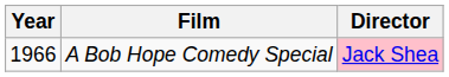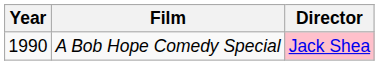A Bob Hope Comedy Special | Year: 1966 -> 1990
